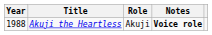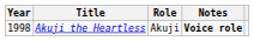Akuji the Heartless | Year: 1988 -> 1998
